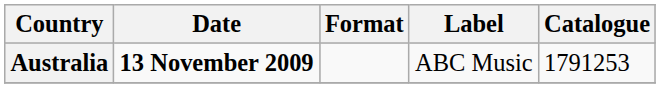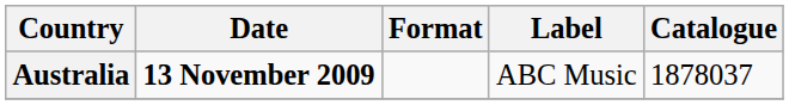Australia | Catalogue: 1791253 -> 1878037
